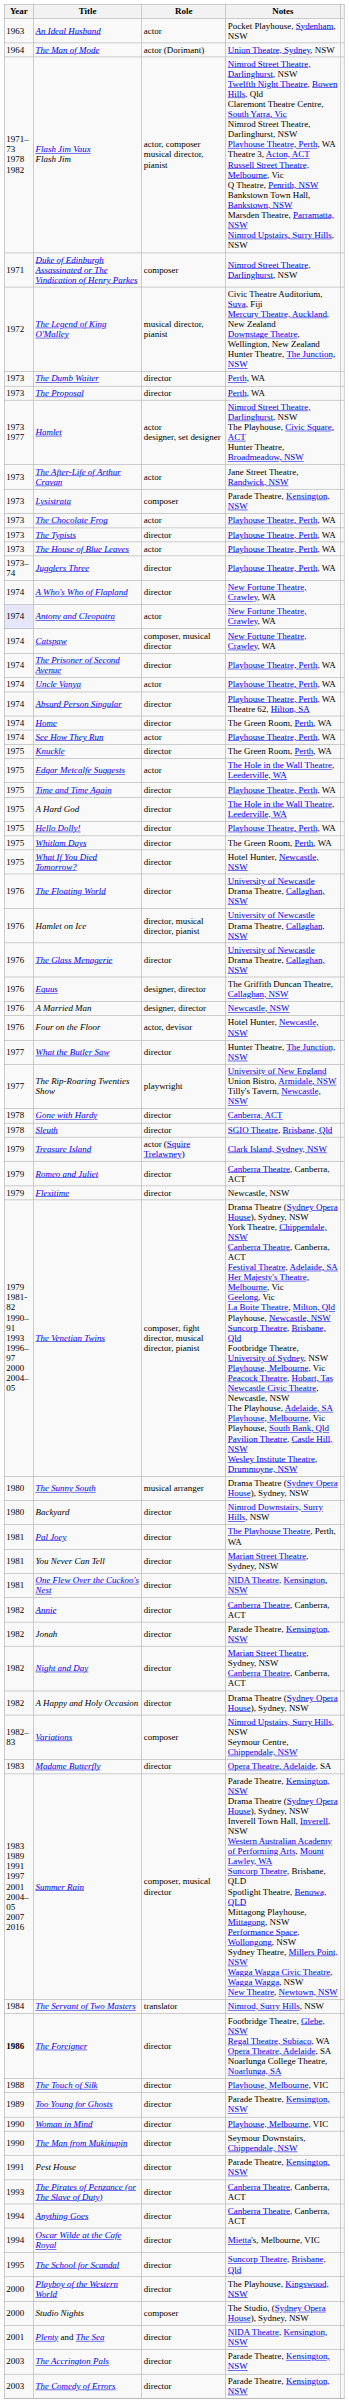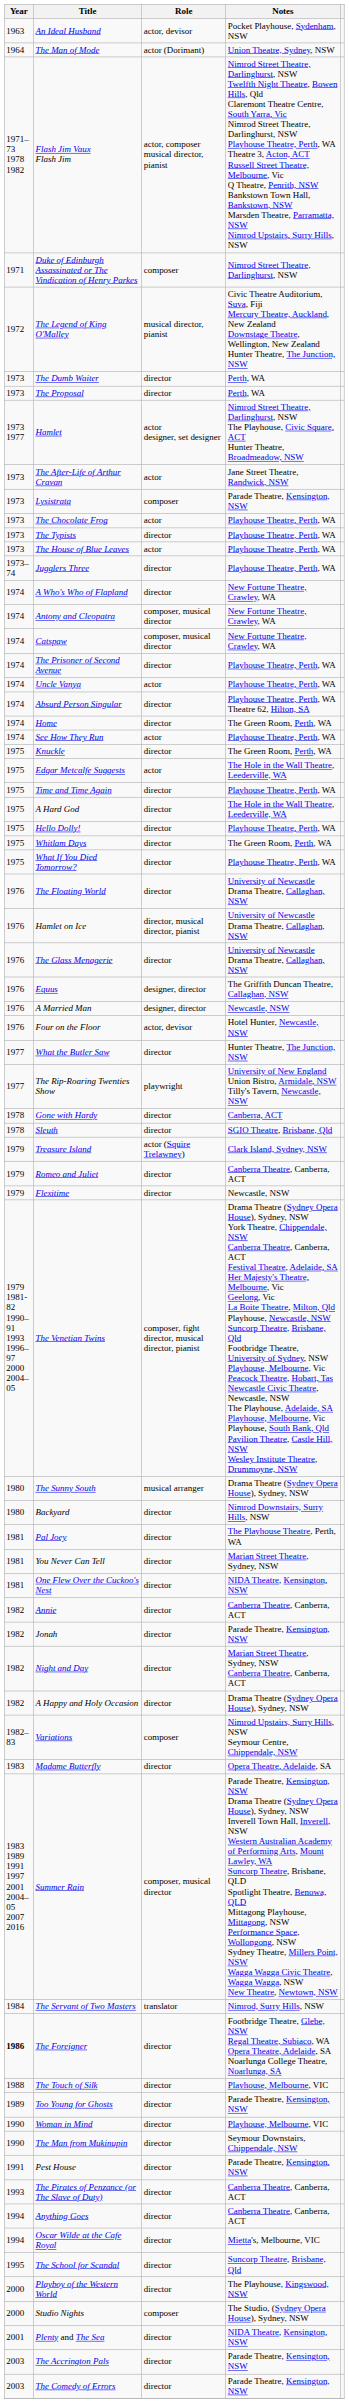An Ideal Husband | Role: actor -> actor, devisor
Antony and Cleopatra | Year: lavender background -> no background
Antony and Cleopatra | Role: actor -> composer, musical director
What If You Died Tomorrow? | Notes: Hotel Hunter, Newcastle, NSW -> Playhouse Theatre, Perth, WA
